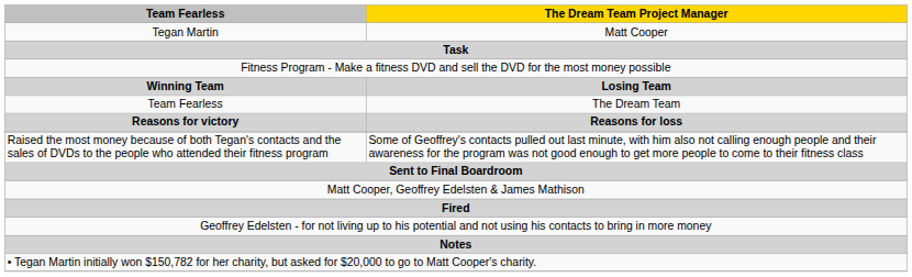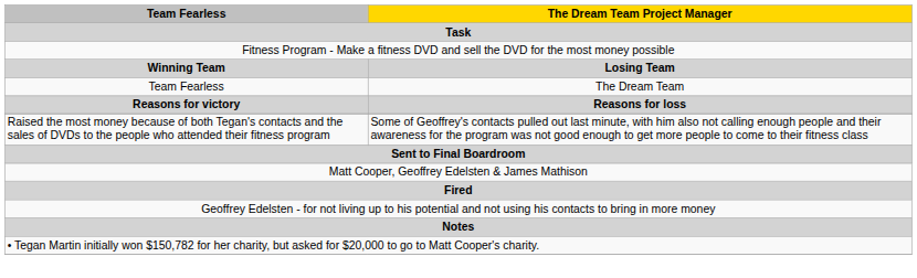- row: Tegan Martin | Matt Cooper
